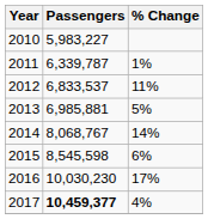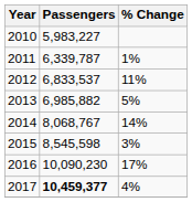2013 | Passengers: 6,985,881 -> 6,985,882
2015 | % Change: 6% -> 3%
2016 | Passengers: 10,030,230 -> 10,090,230
